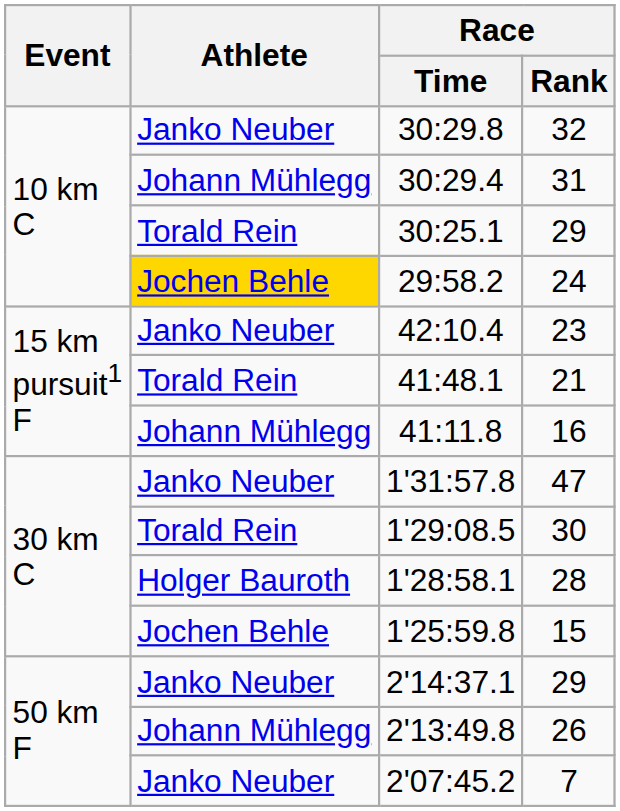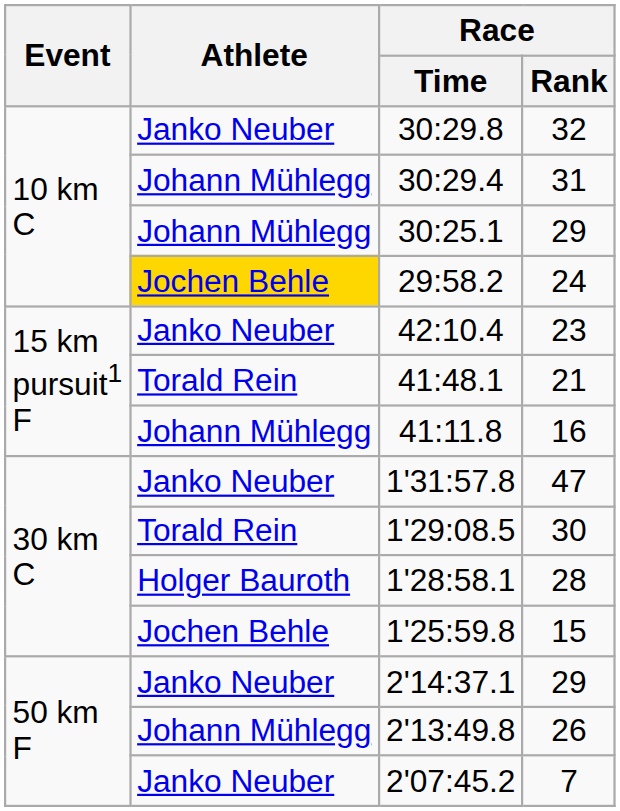30:25.1 | Athlete: Torald Rein -> Johann Mühlegg
